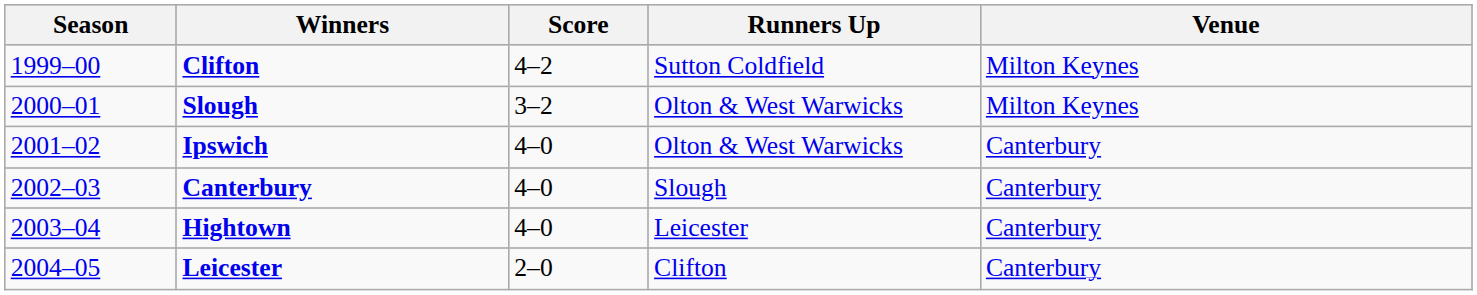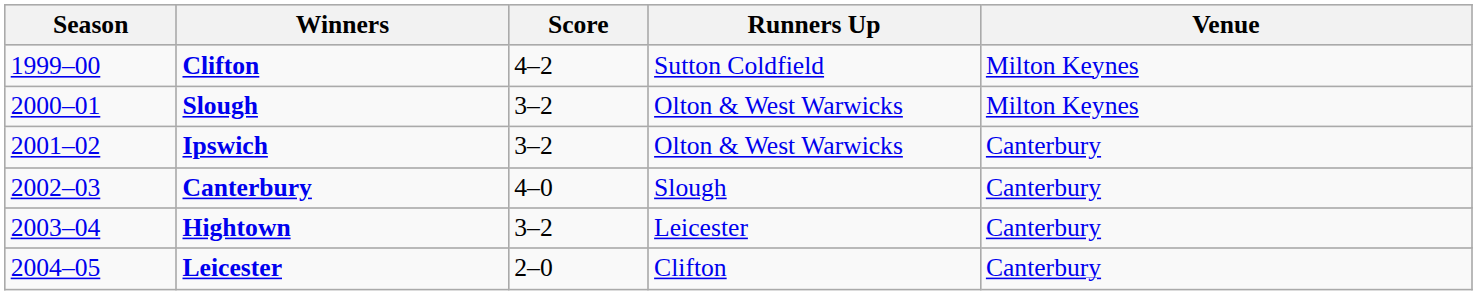Ipswich | Score: 4–0 -> 3–2
Hightown | Score: 4–0 -> 3–2
